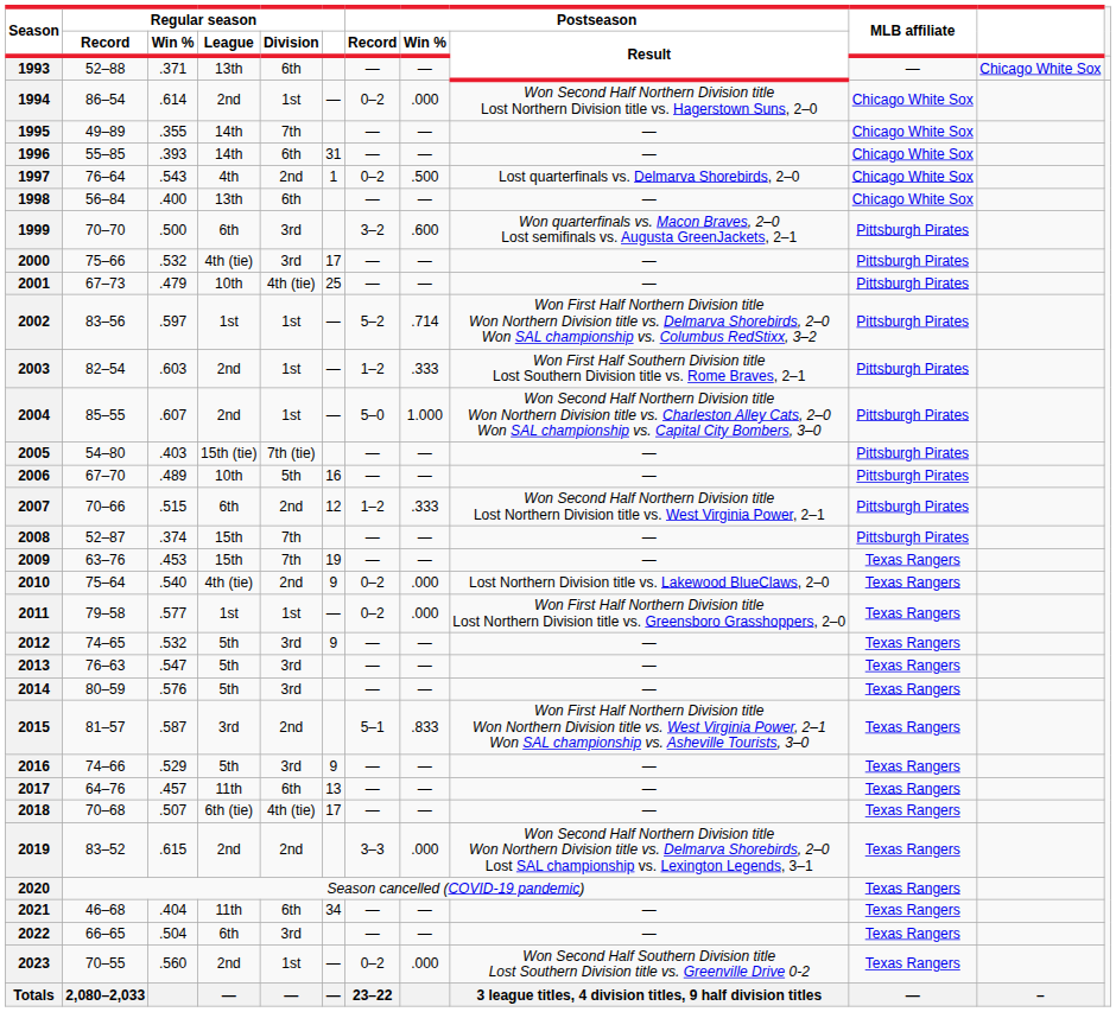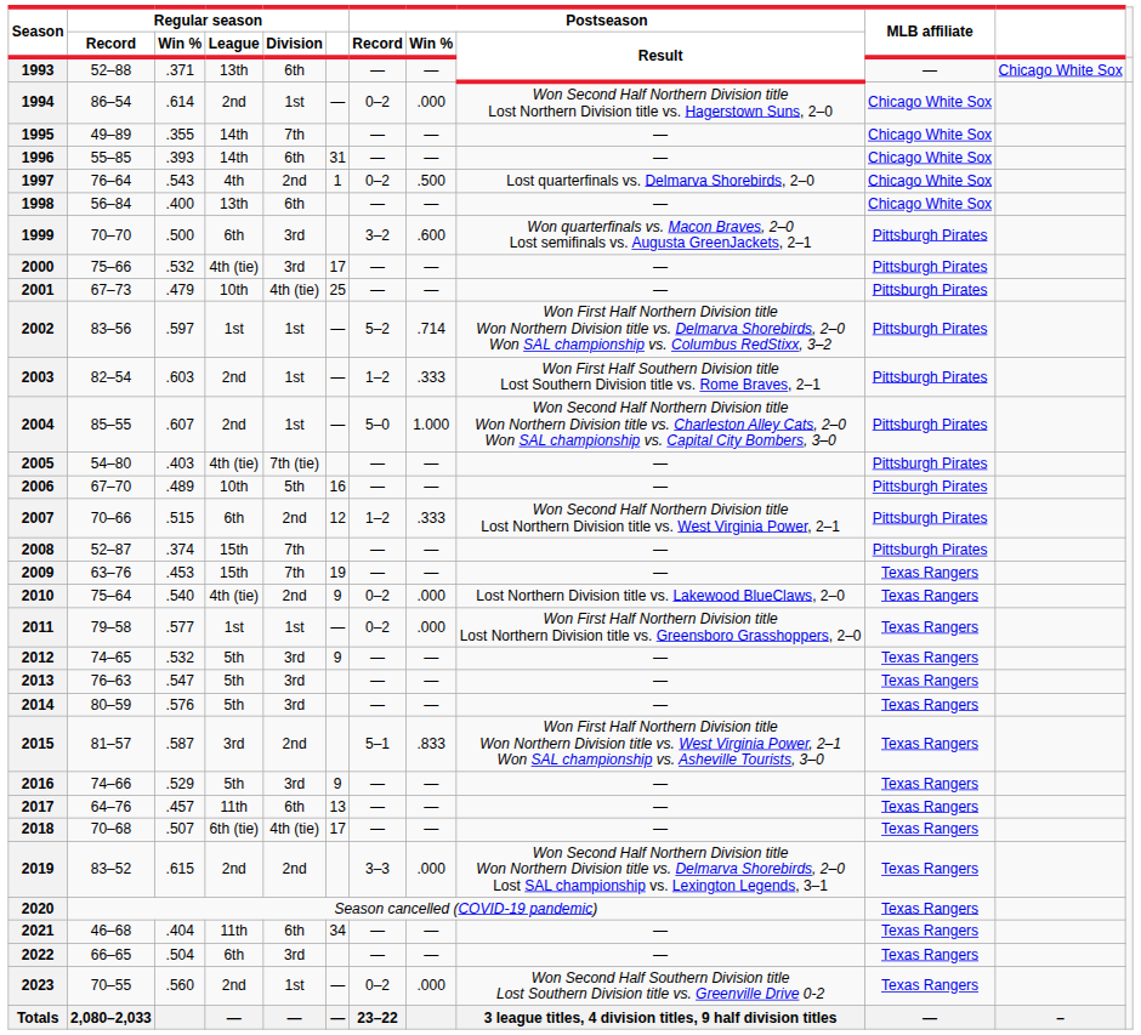2005 | Regular season / League: 15th (tie) -> 4th (tie)
